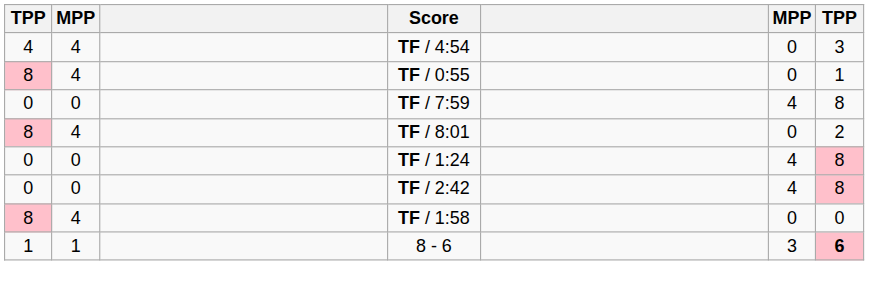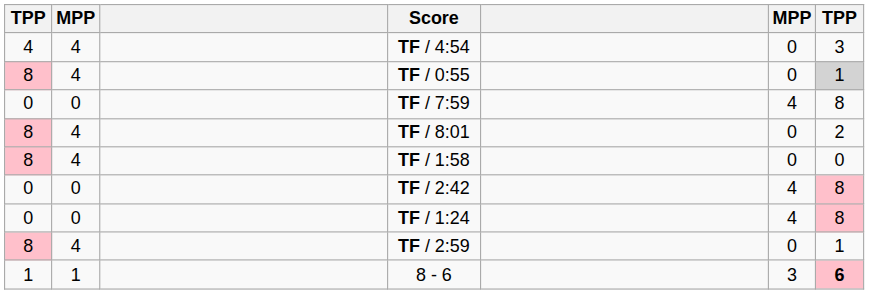TF / 0:55 | column 7: no background -> lightgrey background
rows swapped: TF / 1:58 <-> TF / 1:24
+ row: 8 | 4 | TF / 2:59 | 0 | 1
